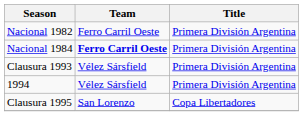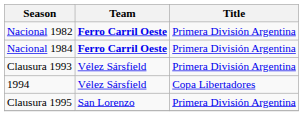Nacional 1982 | Team: normal -> bold
1994 | Title: Primera División Argentina -> Copa Libertadores
Clausura 1995 | Title: Copa Libertadores -> Primera División Argentina
